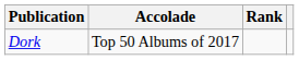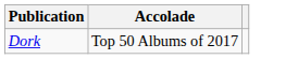- column: Rank
